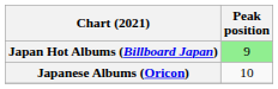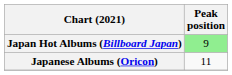Japanese Albums (Oricon) | Peak position: 10 -> 11
